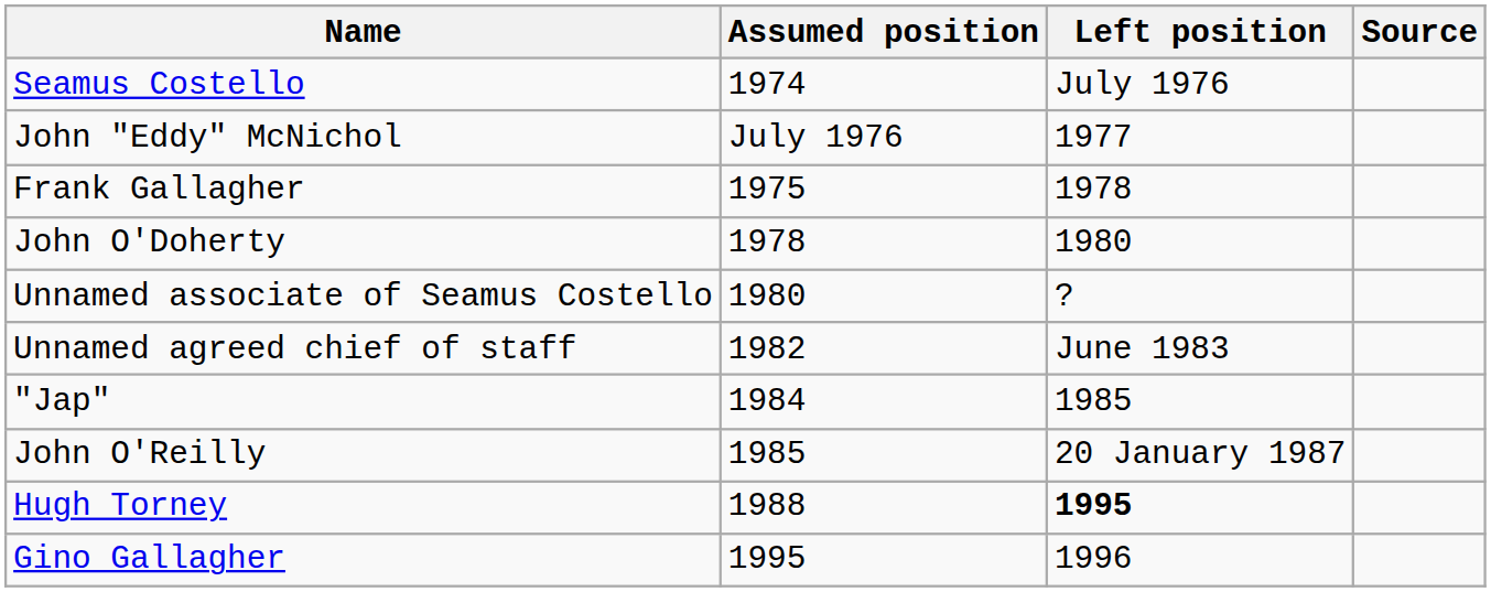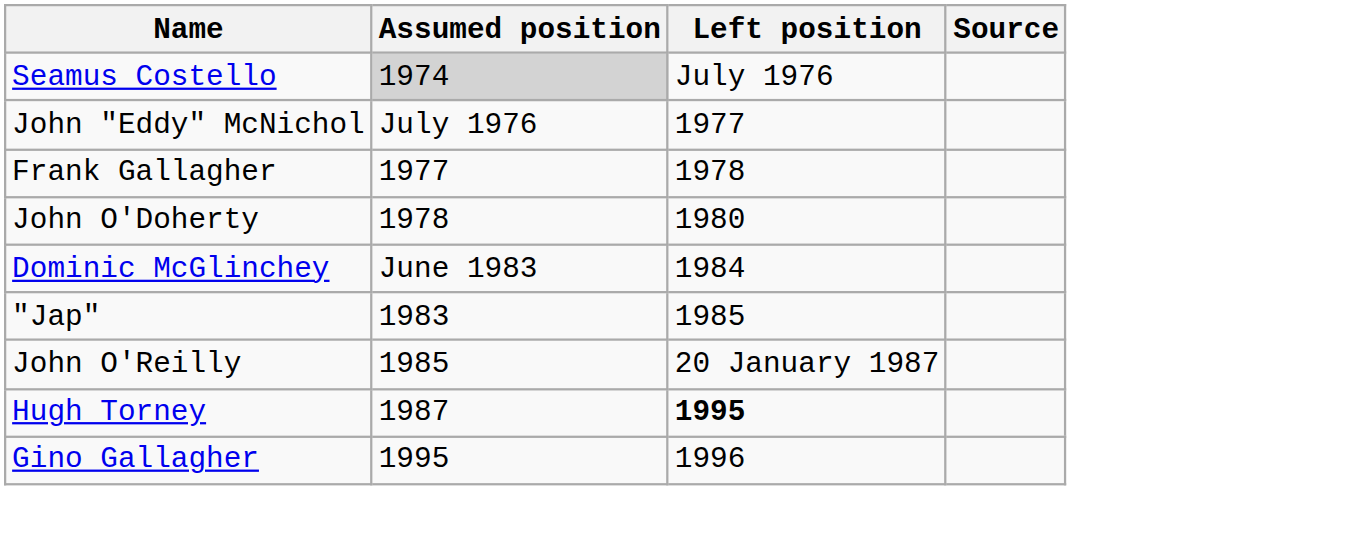Seamus Costello | Assumed position: no background -> lightgrey background
Frank Gallagher | Assumed position: 1975 -> 1977
- row: Unnamed associate of Seamus Costello | 1980 | ?
- row: Unnamed agreed chief of staff | 1982 | June 1983
+ row: Dominic McGlinchey | June 1983 | 1984
"Jap" | Assumed position: 1984 -> 1983
Hugh Torney | Assumed position: 1988 -> 1987
